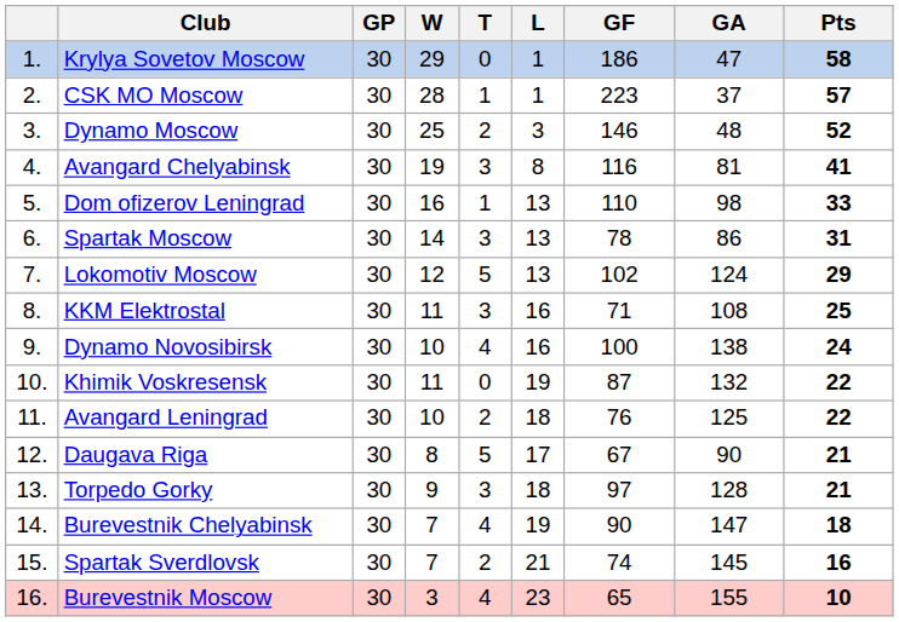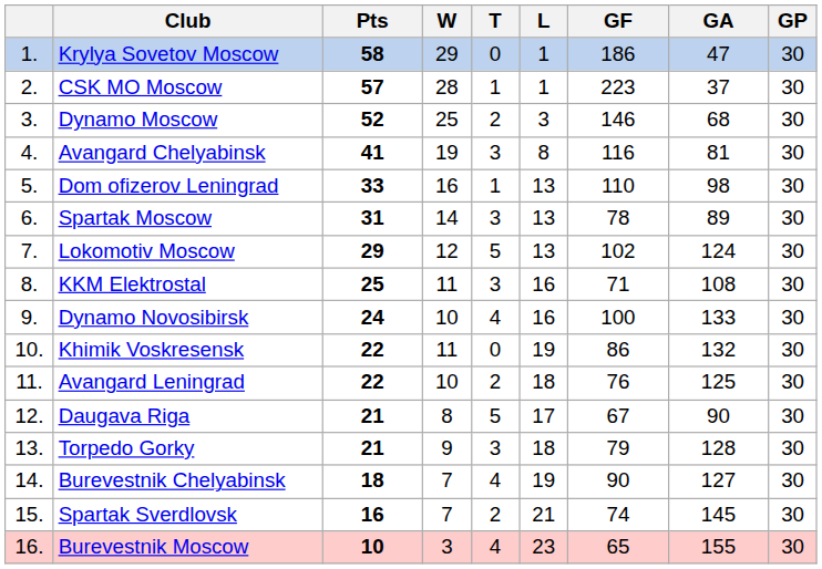columns swapped: GP <-> Pts
Dynamo Moscow | GA: 48 -> 68
Spartak Moscow | GA: 86 -> 89
Dynamo Novosibirsk | GA: 138 -> 133
Khimik Voskresensk | GF: 87 -> 86
Torpedo Gorky | GF: 97 -> 79
Burevestnik Chelyabinsk | GA: 147 -> 127
